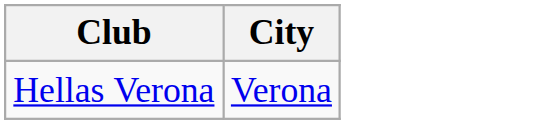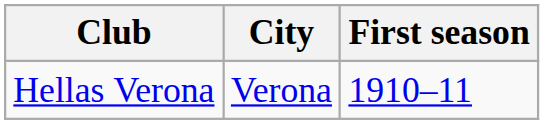+ column: First season | 1910–11
